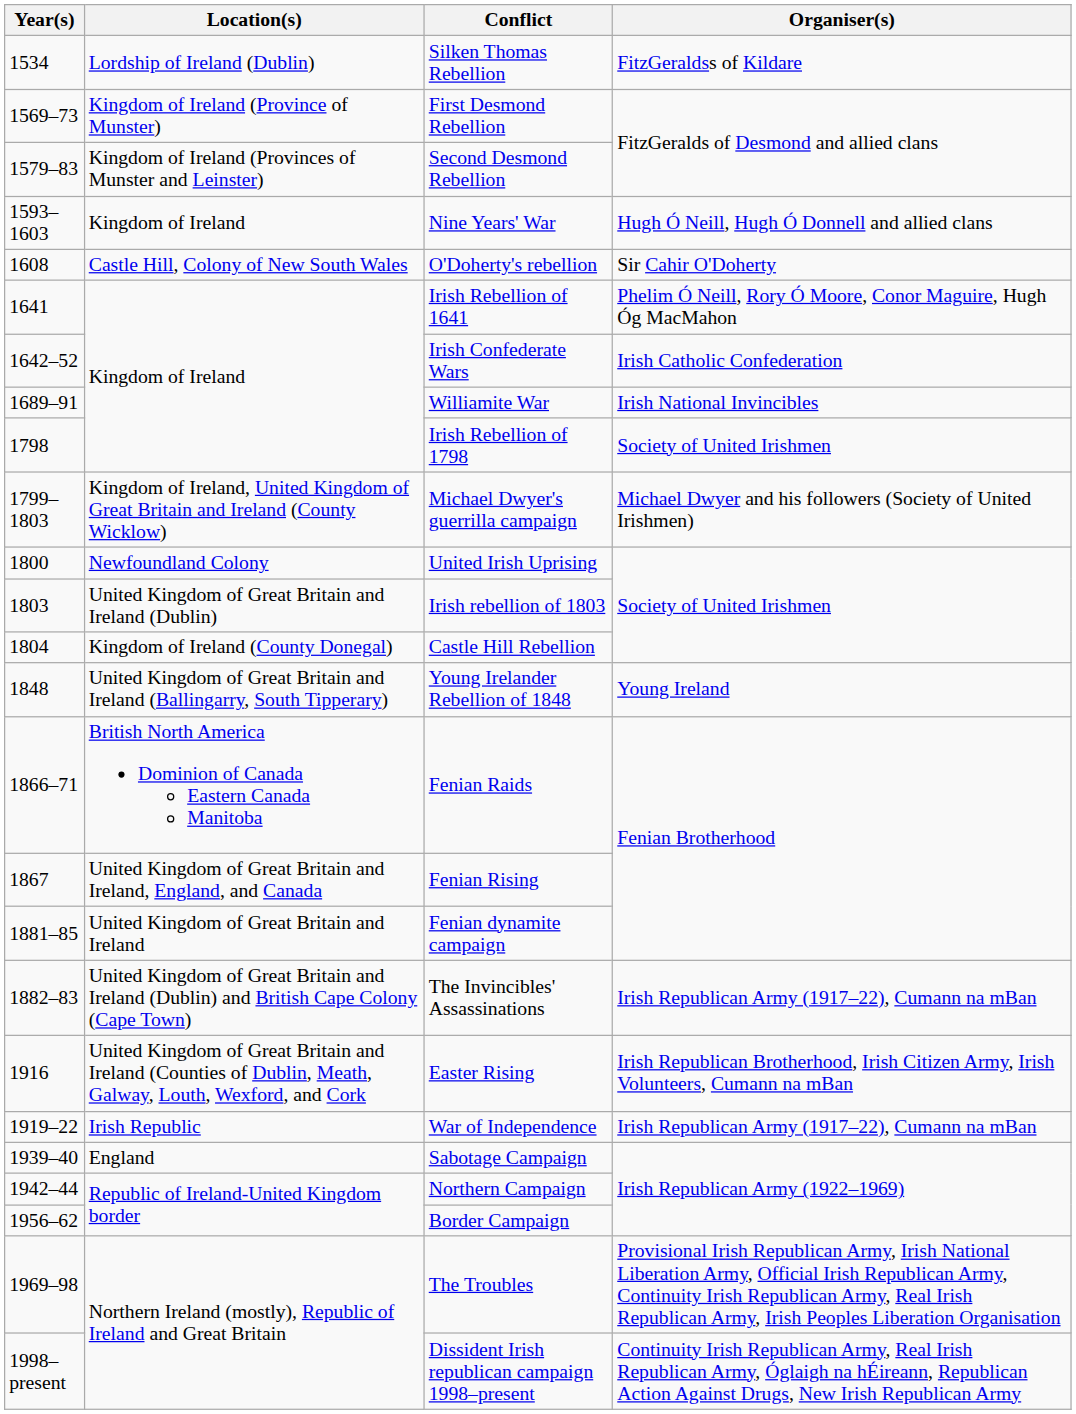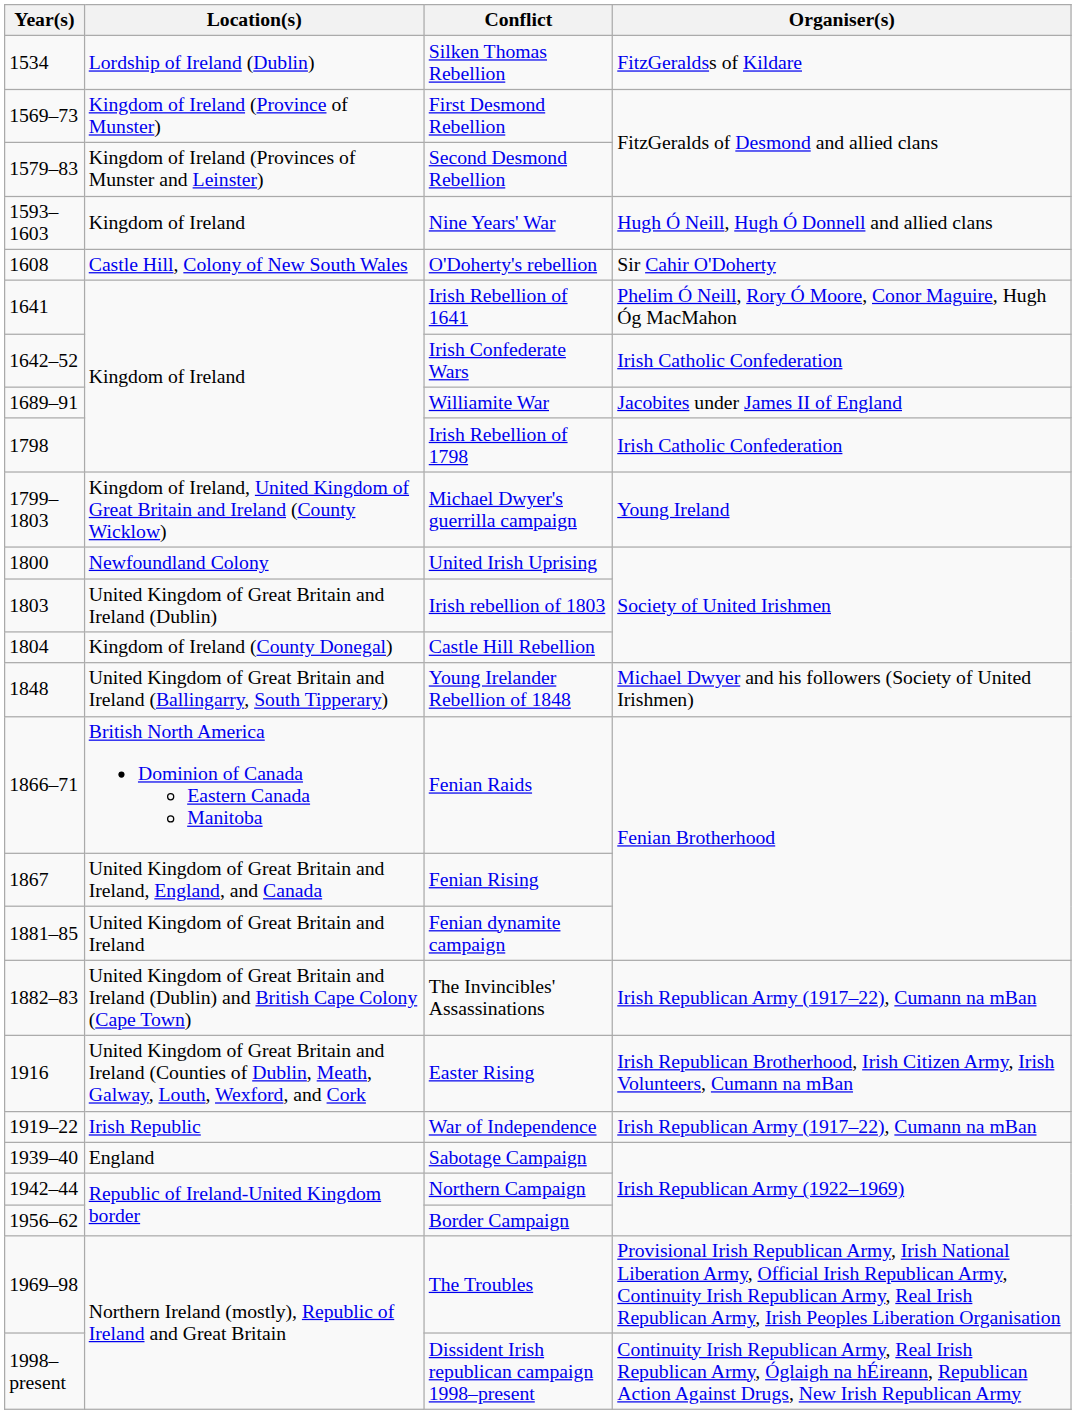Williamite War | Organiser(s): Irish National Invincibles -> Jacobites under James II of England
Irish Rebellion of 1798 | Organiser(s): Society of United Irishmen -> Irish Catholic Confederation
Michael Dwyer's guerrilla campaign | Organiser(s): Michael Dwyer and his followers (Society of United Irishmen) -> Young Ireland
Young Irelander Rebellion of 1848 | Organiser(s): Young Ireland -> Michael Dwyer and his followers (Society of United Irishmen)
